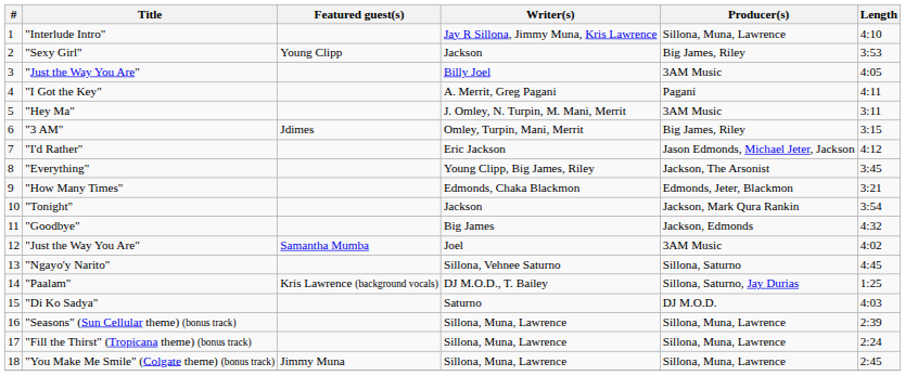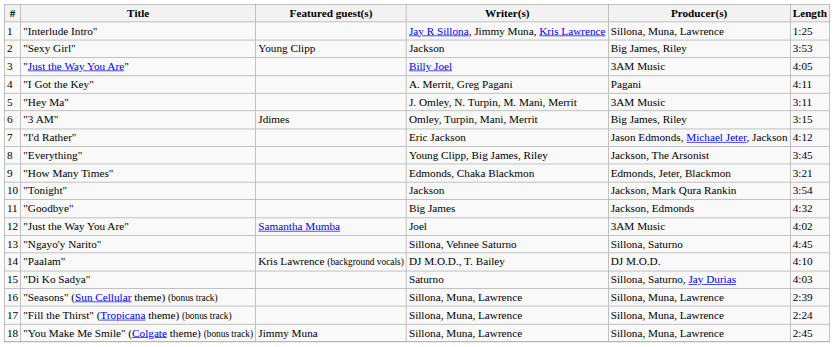"Interlude Intro" | Length: 4:10 -> 1:25
"Paalam" | Producer(s): Sillona, Saturno, Jay Durias -> DJ M.O.D.
"Paalam" | Length: 1:25 -> 4:10
"Di Ko Sadya" | Producer(s): DJ M.O.D. -> Sillona, Saturno, Jay Durias
